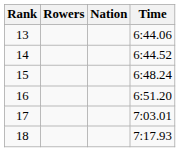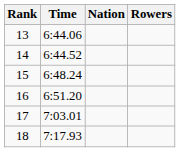columns swapped: Rowers <-> Time
